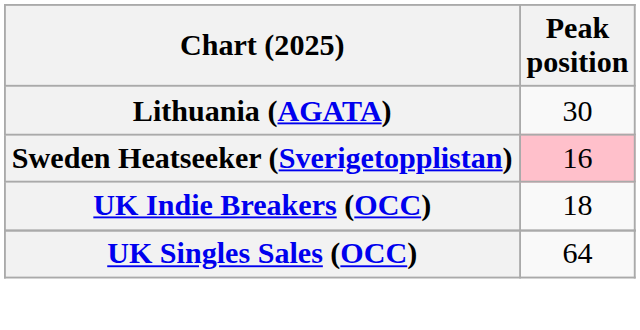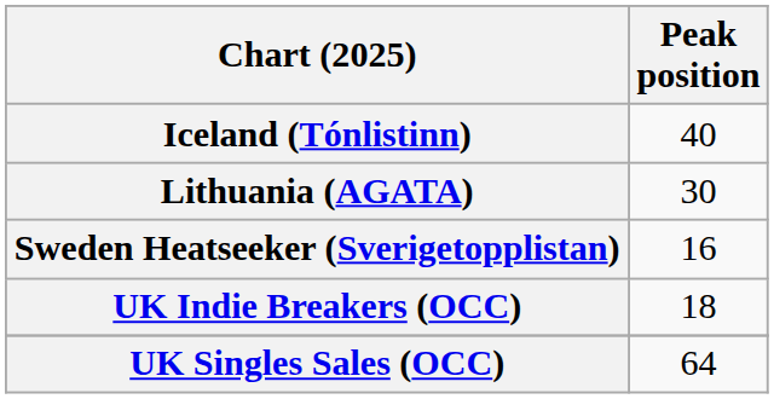+ row: Iceland (Tónlistinn) | 40
Sweden Heatseeker (Sverigetopplistan) | Peak position: pink background -> no background
